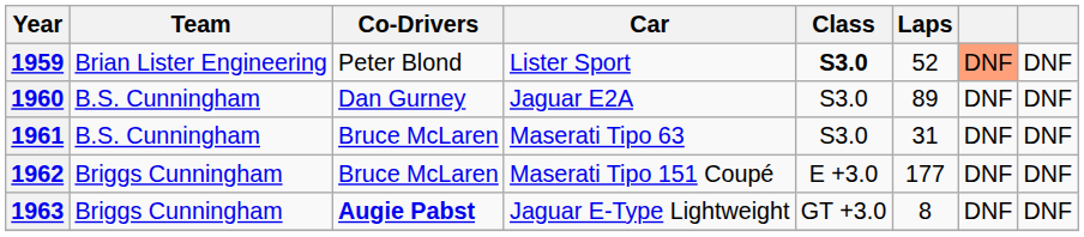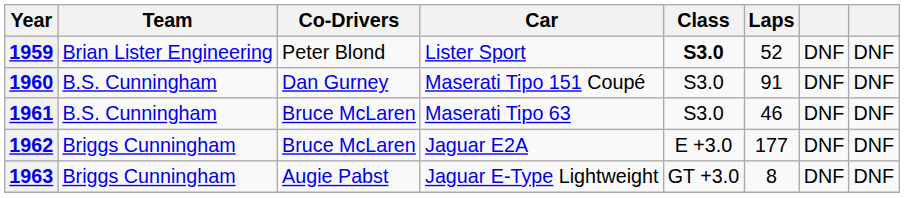1959 | column 7: lightsalmon background -> no background
1960 | Car: Jaguar E2A -> Maserati Tipo 151 Coupé
1960 | Laps: 89 -> 91
1961 | Laps: 31 -> 46
1962 | Car: Maserati Tipo 151 Coupé -> Jaguar E2A
1963 | Co-Drivers: bold -> normal
